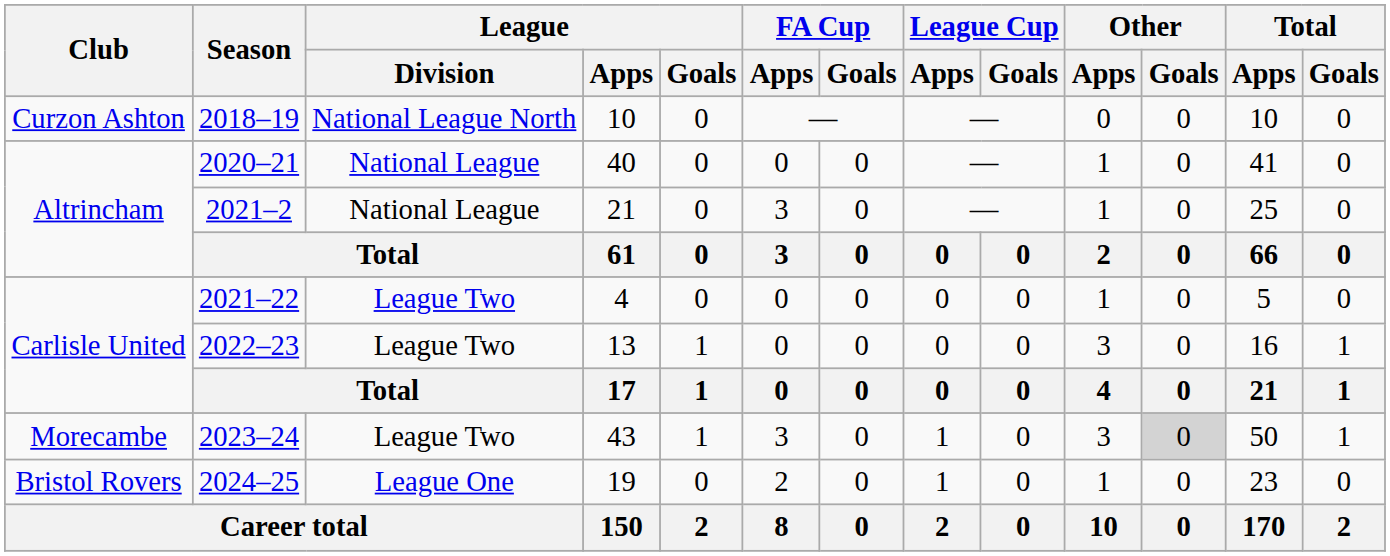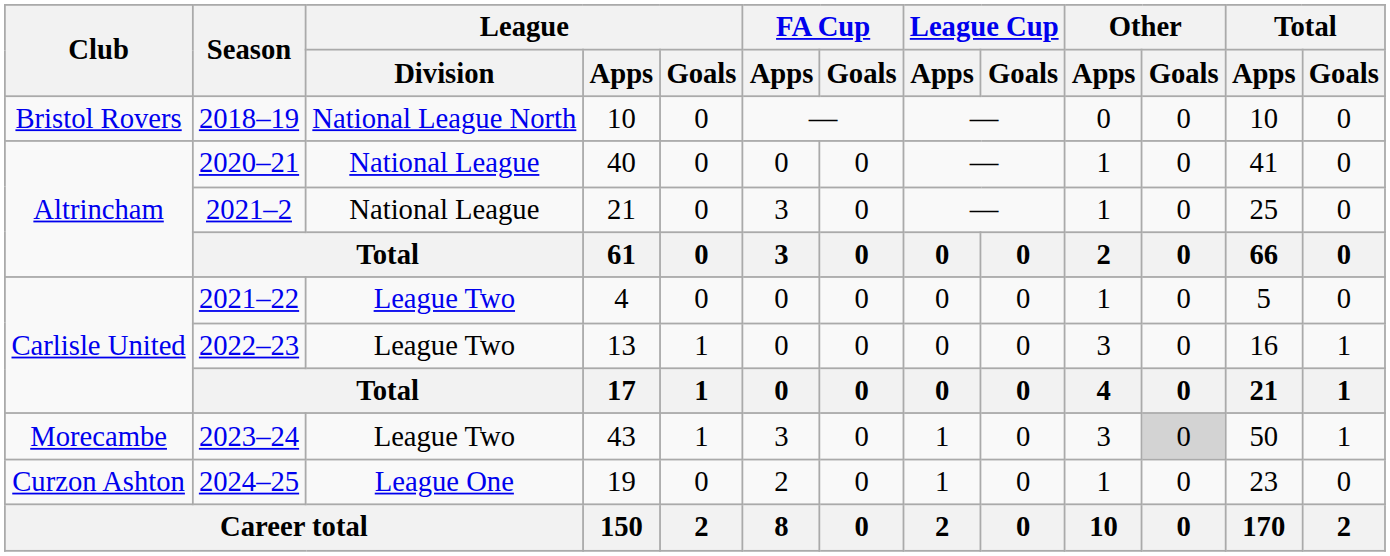2018–19 | Club: Curzon Ashton -> Bristol Rovers
2024–25 | Club: Bristol Rovers -> Curzon Ashton
